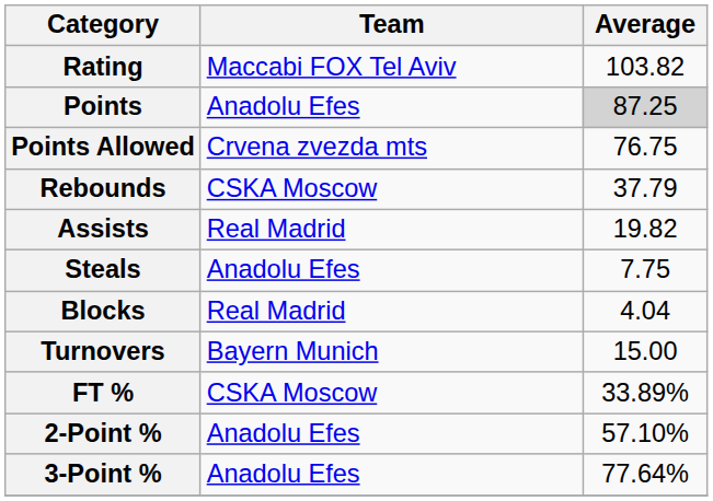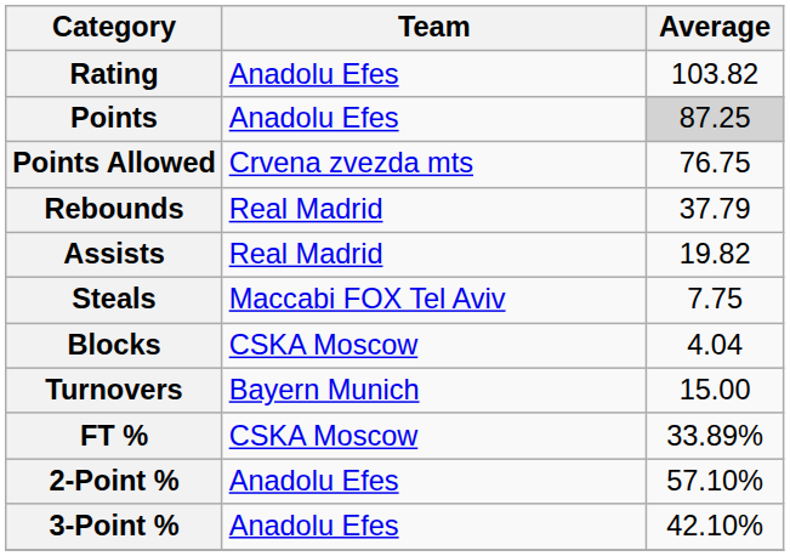Rating | Team: Maccabi FOX Tel Aviv -> Anadolu Efes
Rebounds | Team: CSKA Moscow -> Real Madrid
Steals | Team: Anadolu Efes -> Maccabi FOX Tel Aviv
Blocks | Team: Real Madrid -> CSKA Moscow
3-Point % | Average: 77.64% -> 42.10%
